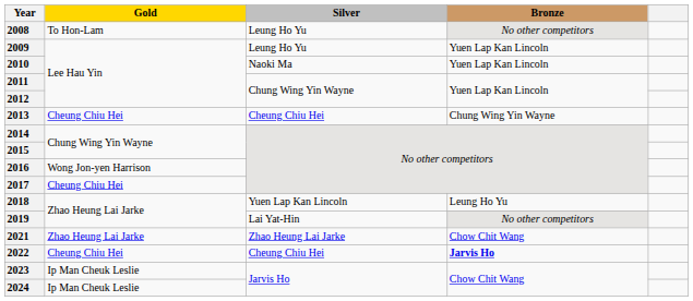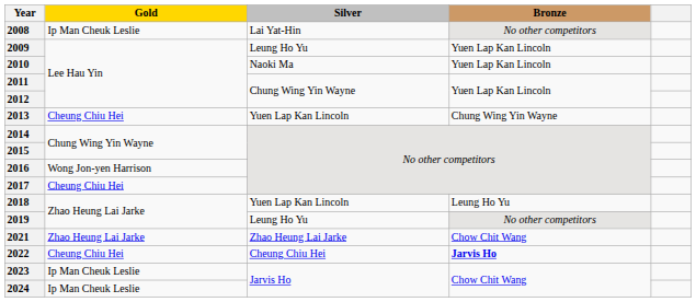2008 | Gold: To Hon-Lam -> Ip Man Cheuk Leslie
2008 | Silver: Leung Ho Yu -> Lai Yat-Hin
2013 | Silver: Cheung Chiu Hei -> Yuen Lap Kan Lincoln
2019 | Silver: Lai Yat-Hin -> Leung Ho Yu
